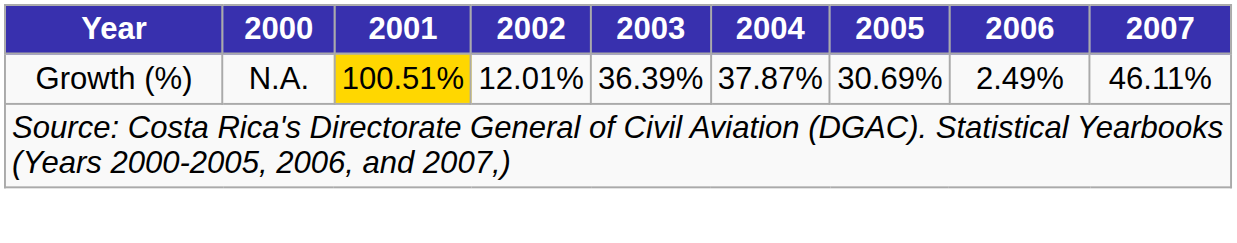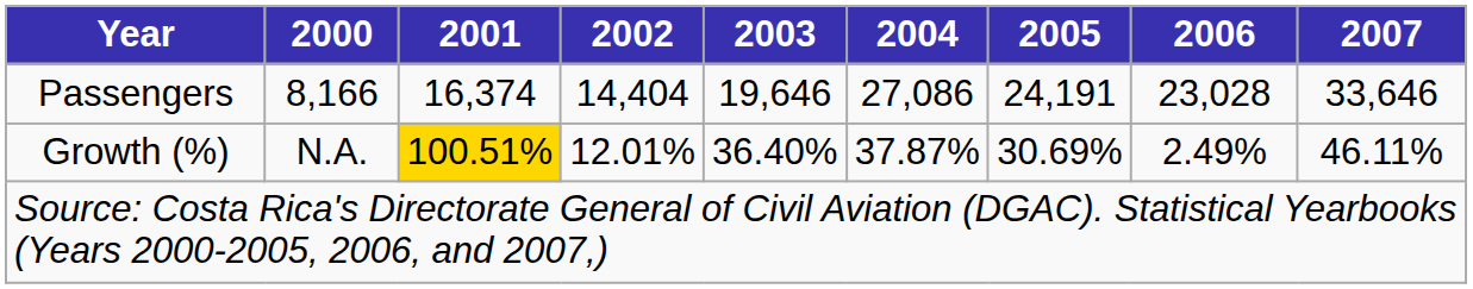+ row: Passengers | 8,166 | 16,374 | 14,404 | 19,646 | 27,086 | 24,191 | 23,028 | 33,646
Growth (%) | 2003: 36.39% -> 36.40%
